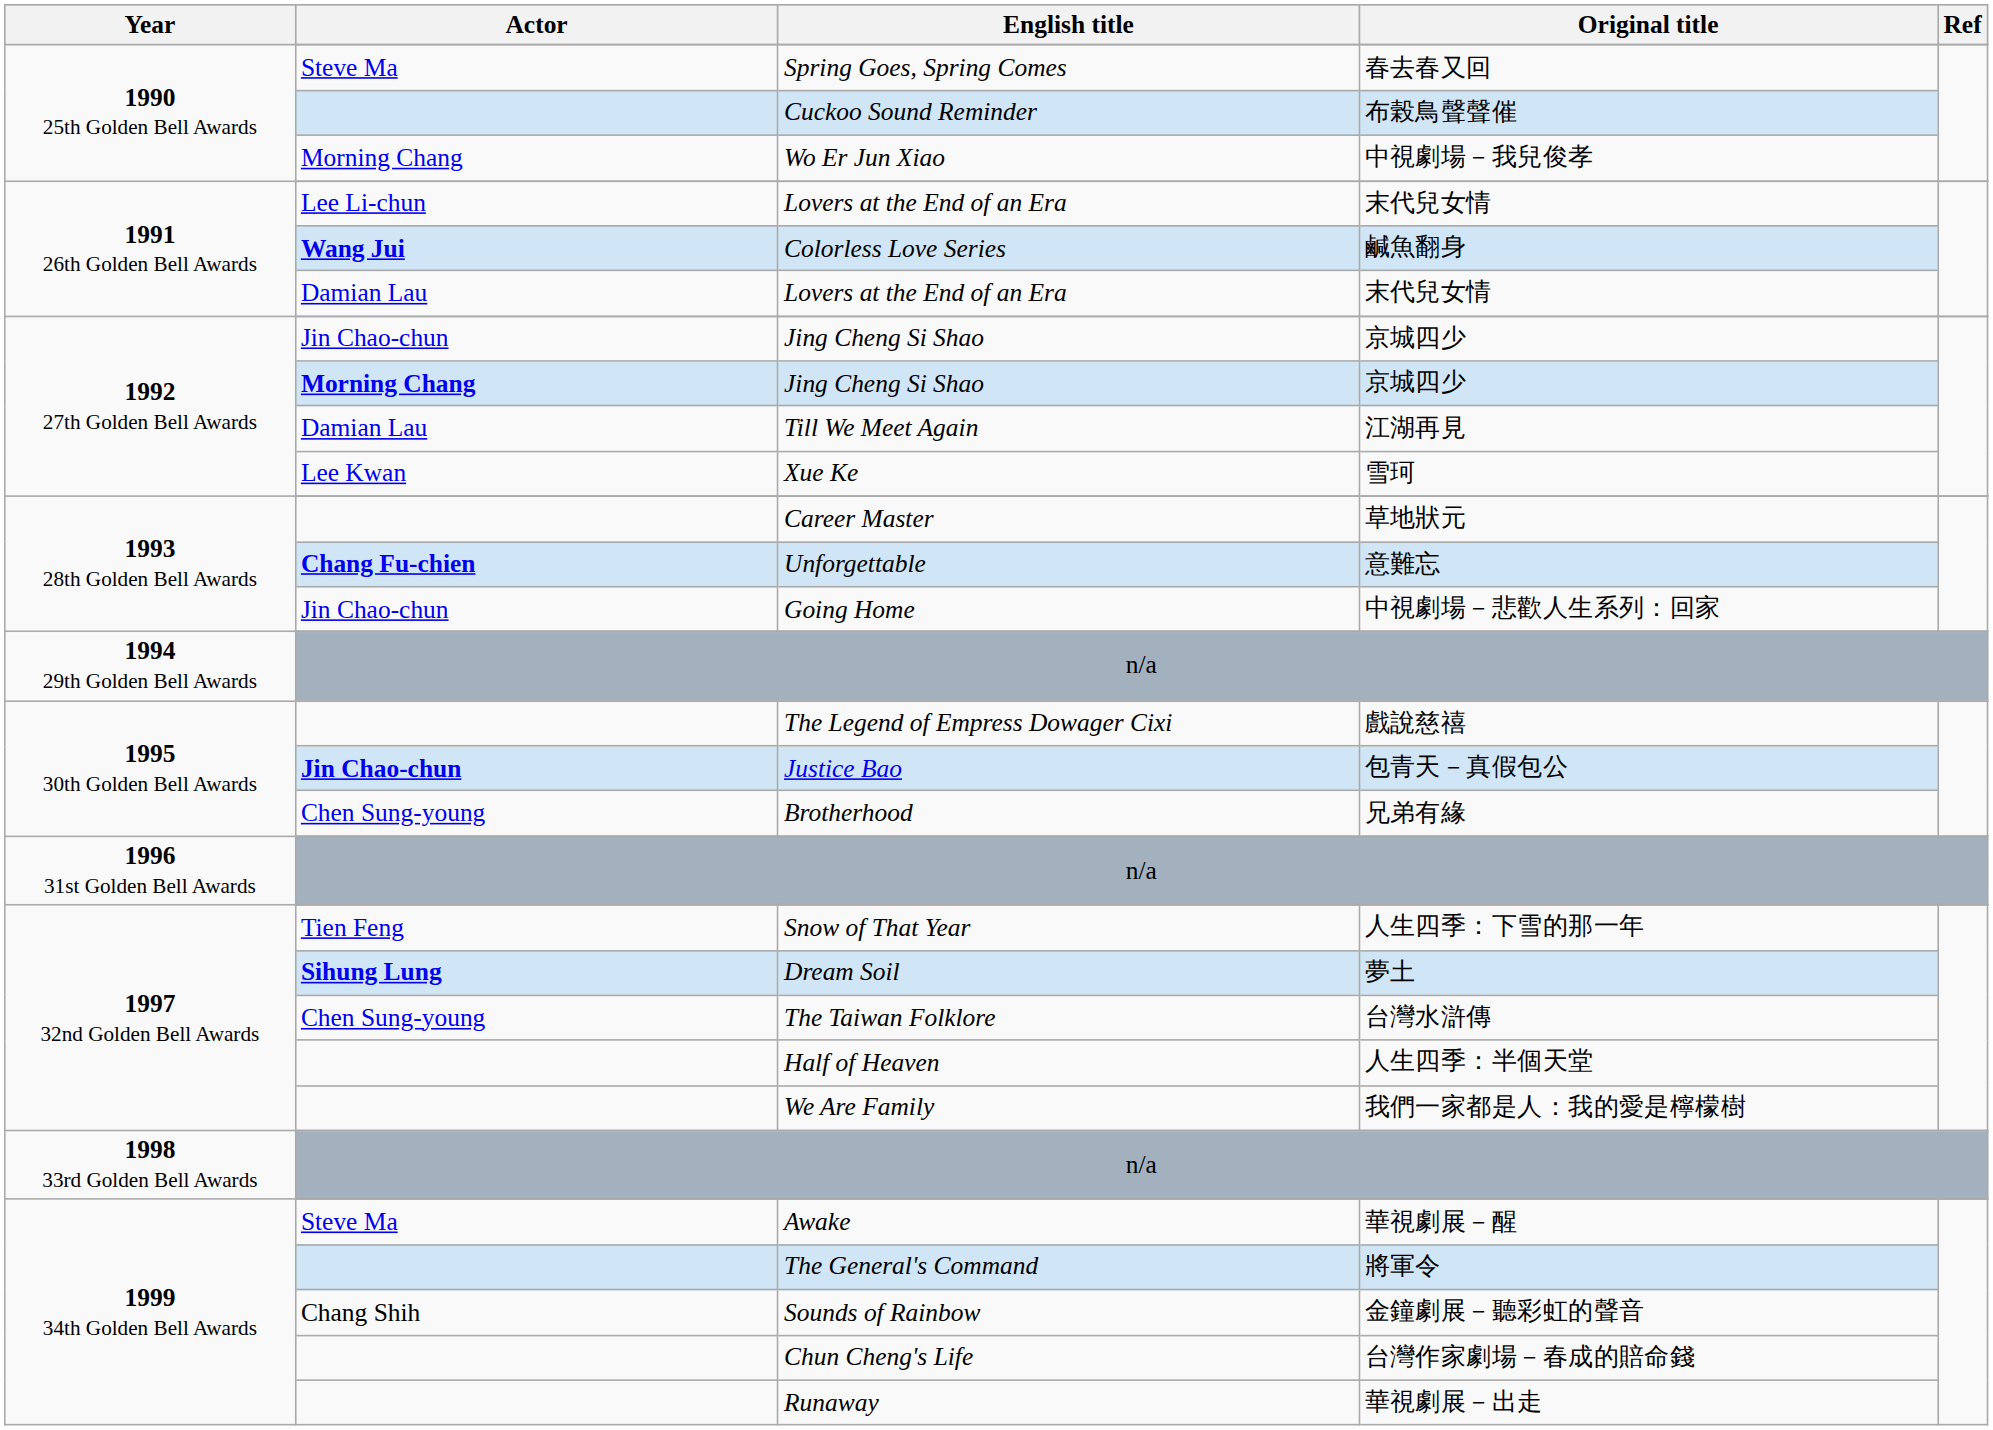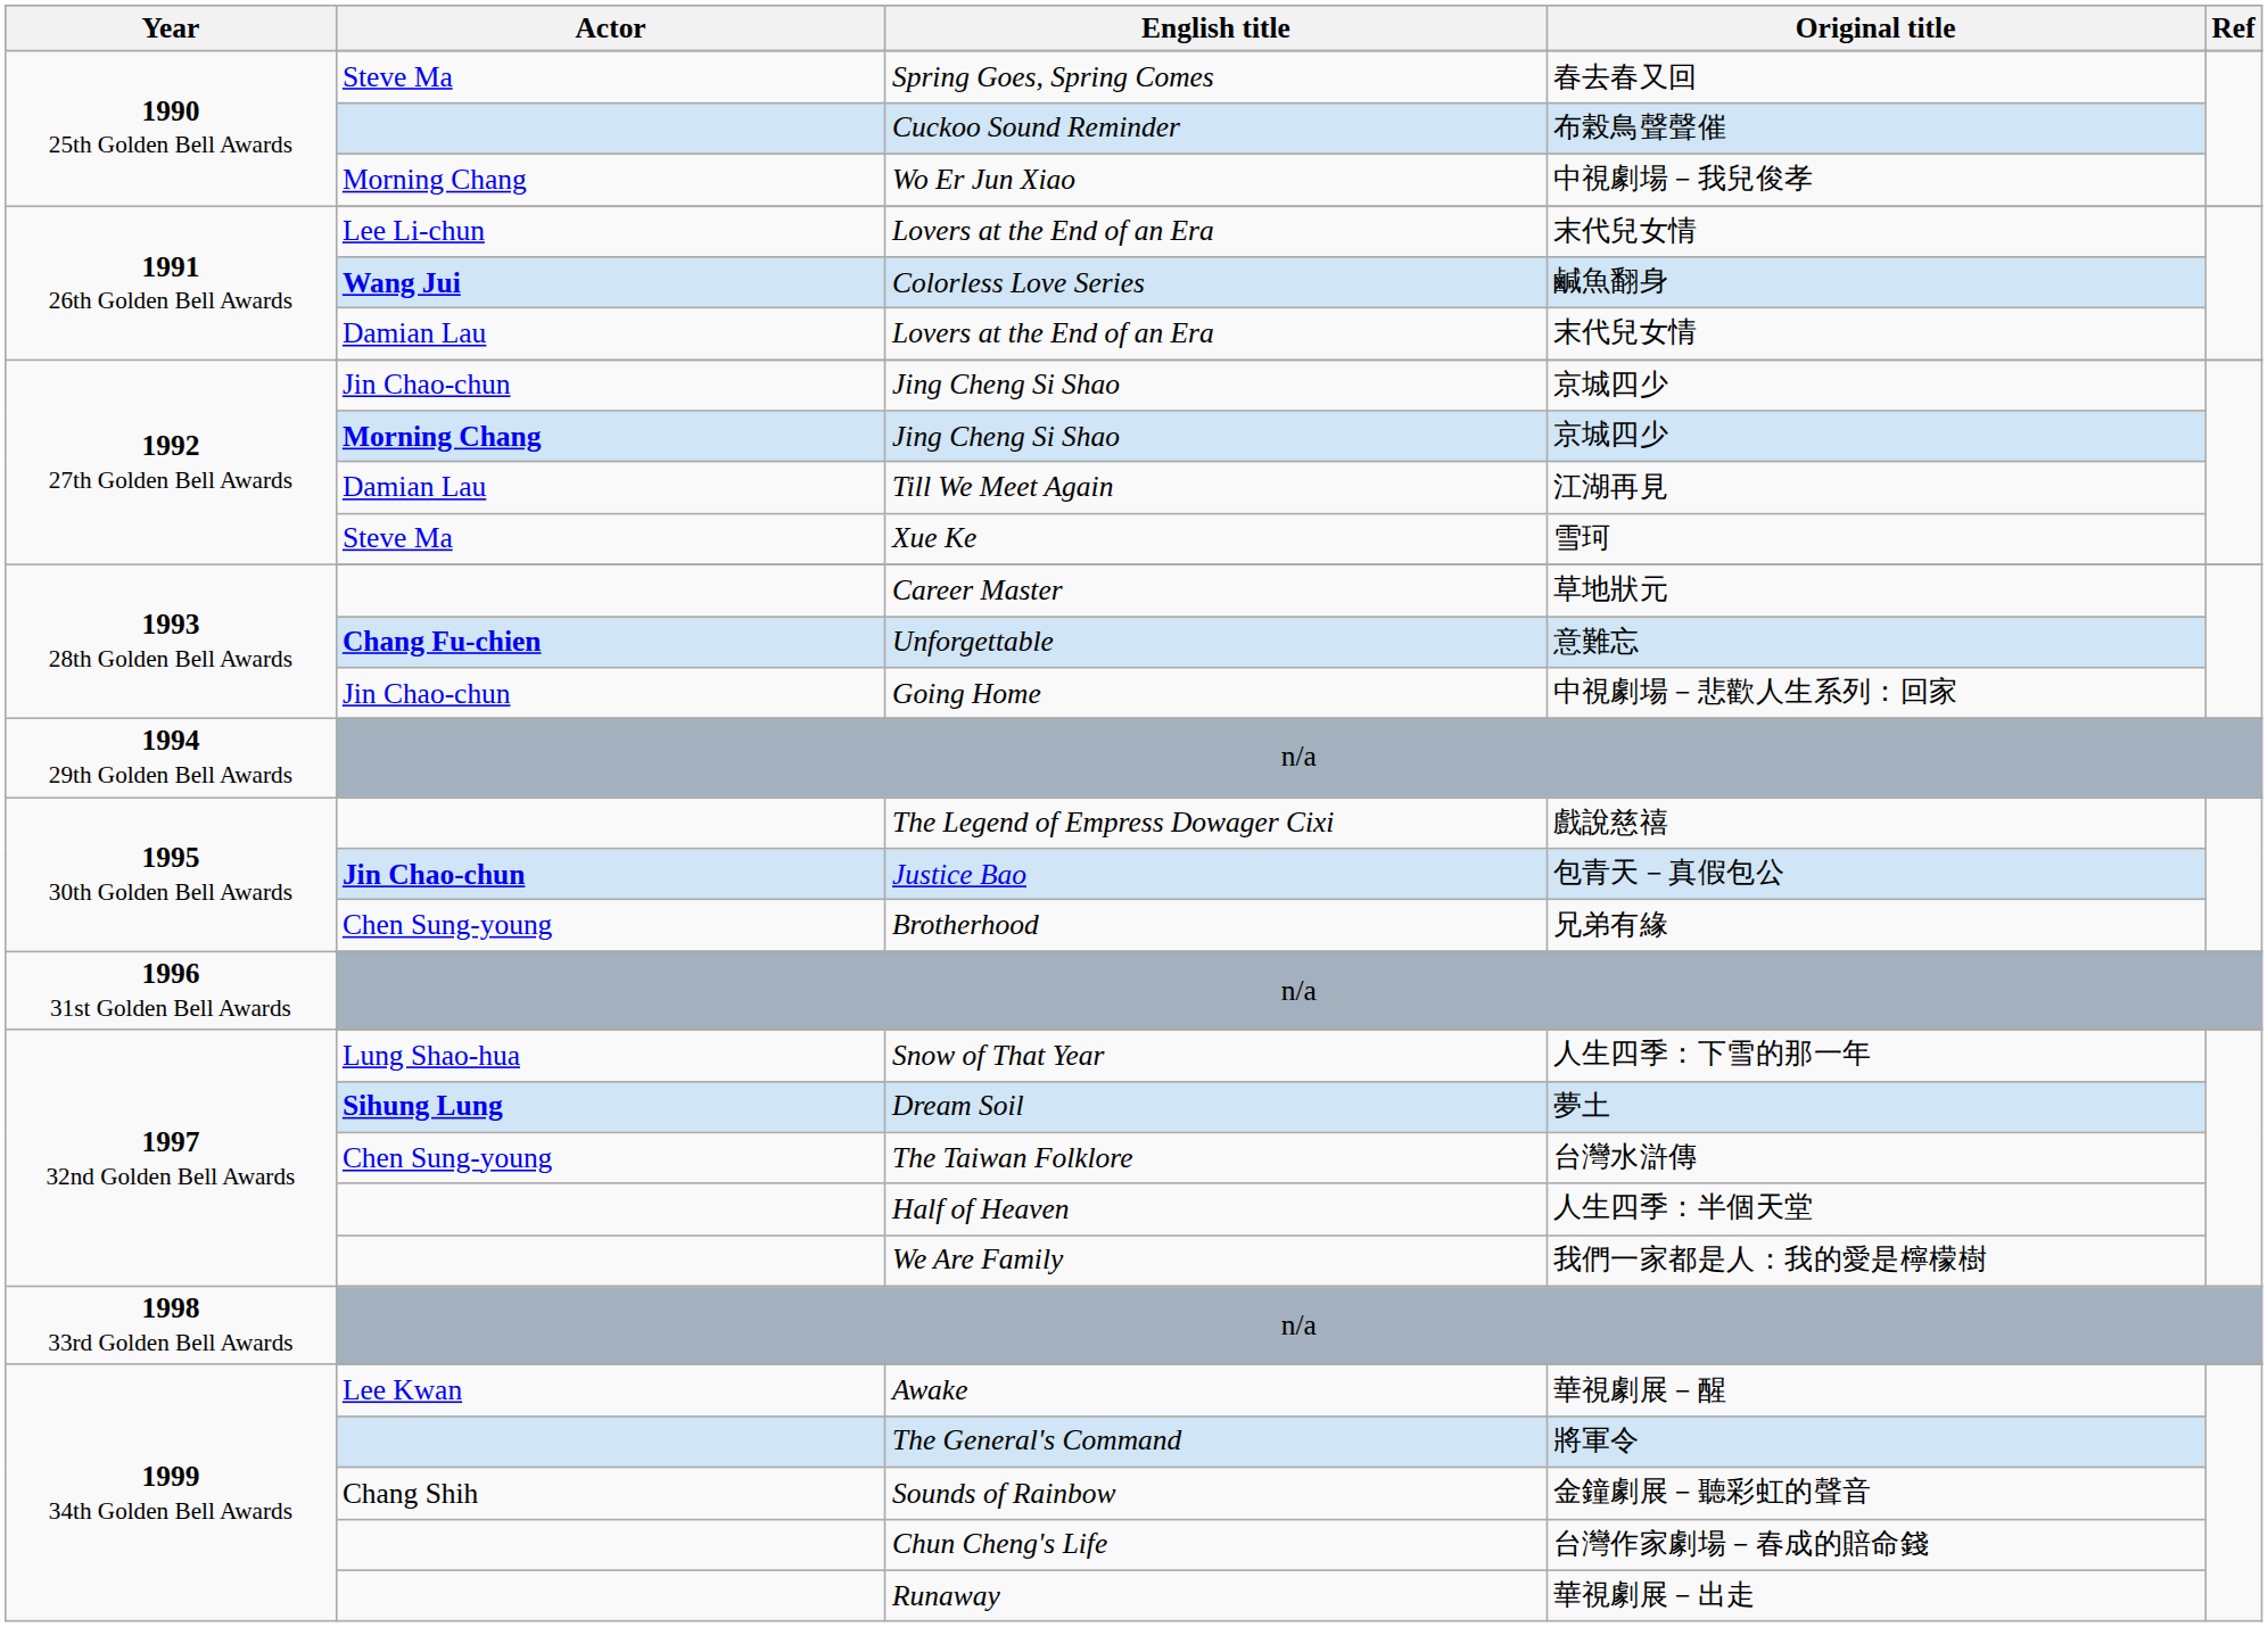Xue Ke | Actor: Lee Kwan -> Steve Ma
Snow of That Year | Actor: Tien Feng -> Lung Shao-hua
Awake | Actor: Steve Ma -> Lee Kwan
